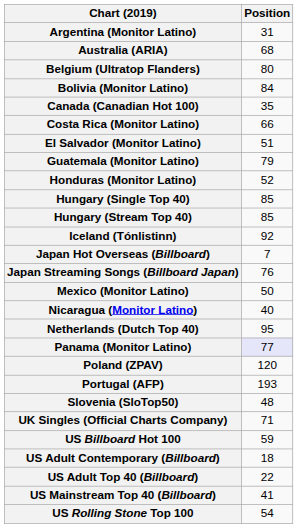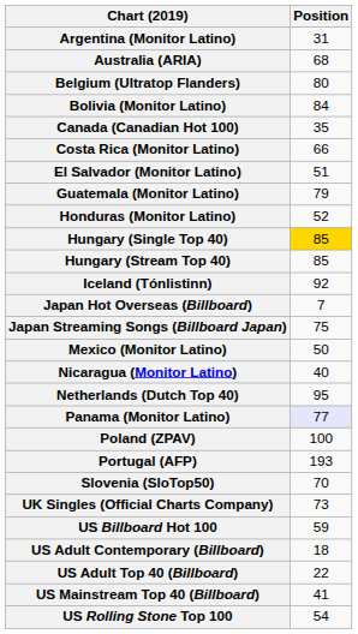Hungary (Single Top 40) | Position: no background -> gold background
Japan Streaming Songs (Billboard Japan) | Position: 76 -> 75
Poland (ZPAV) | Position: 120 -> 100
Slovenia (SloTop50) | Position: 48 -> 70
UK Singles (Official Charts Company) | Position: 71 -> 73
